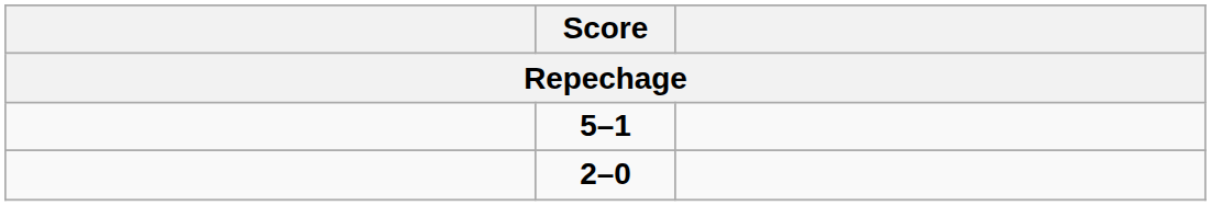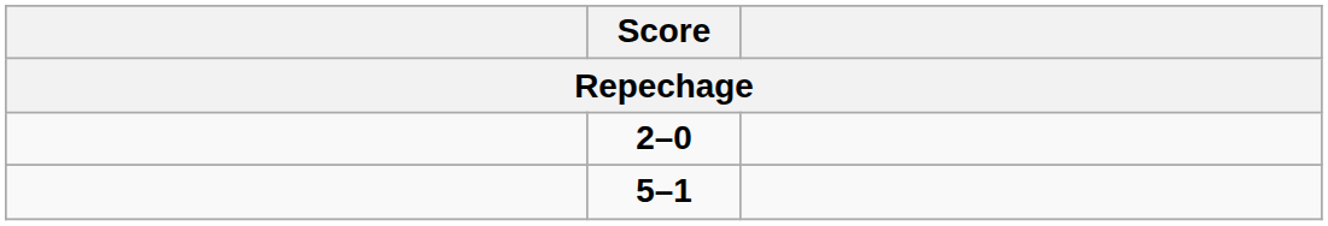rows swapped: 2–0 <-> 5–1
